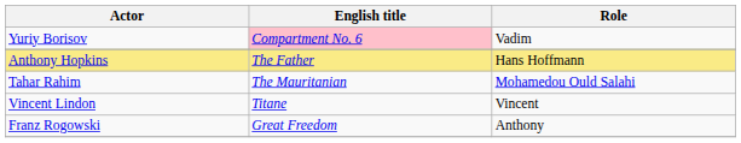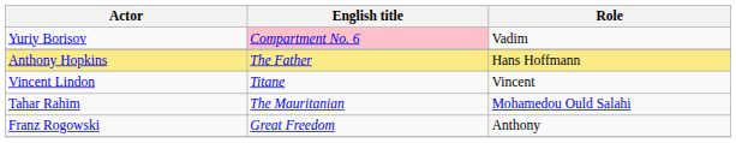rows swapped: Vincent Lindon <-> Tahar Rahim
